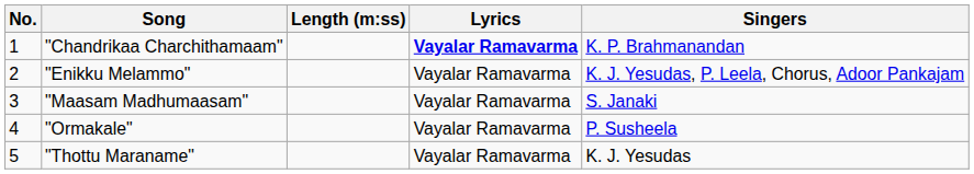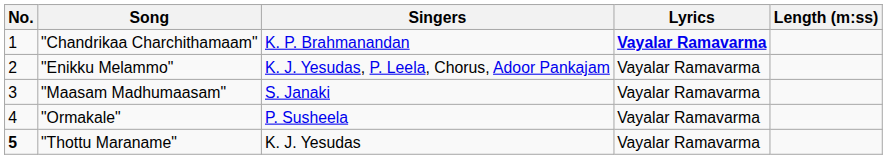columns swapped: Singers <-> Length (m:ss)
"Thottu Maraname" | No.: normal -> bold
